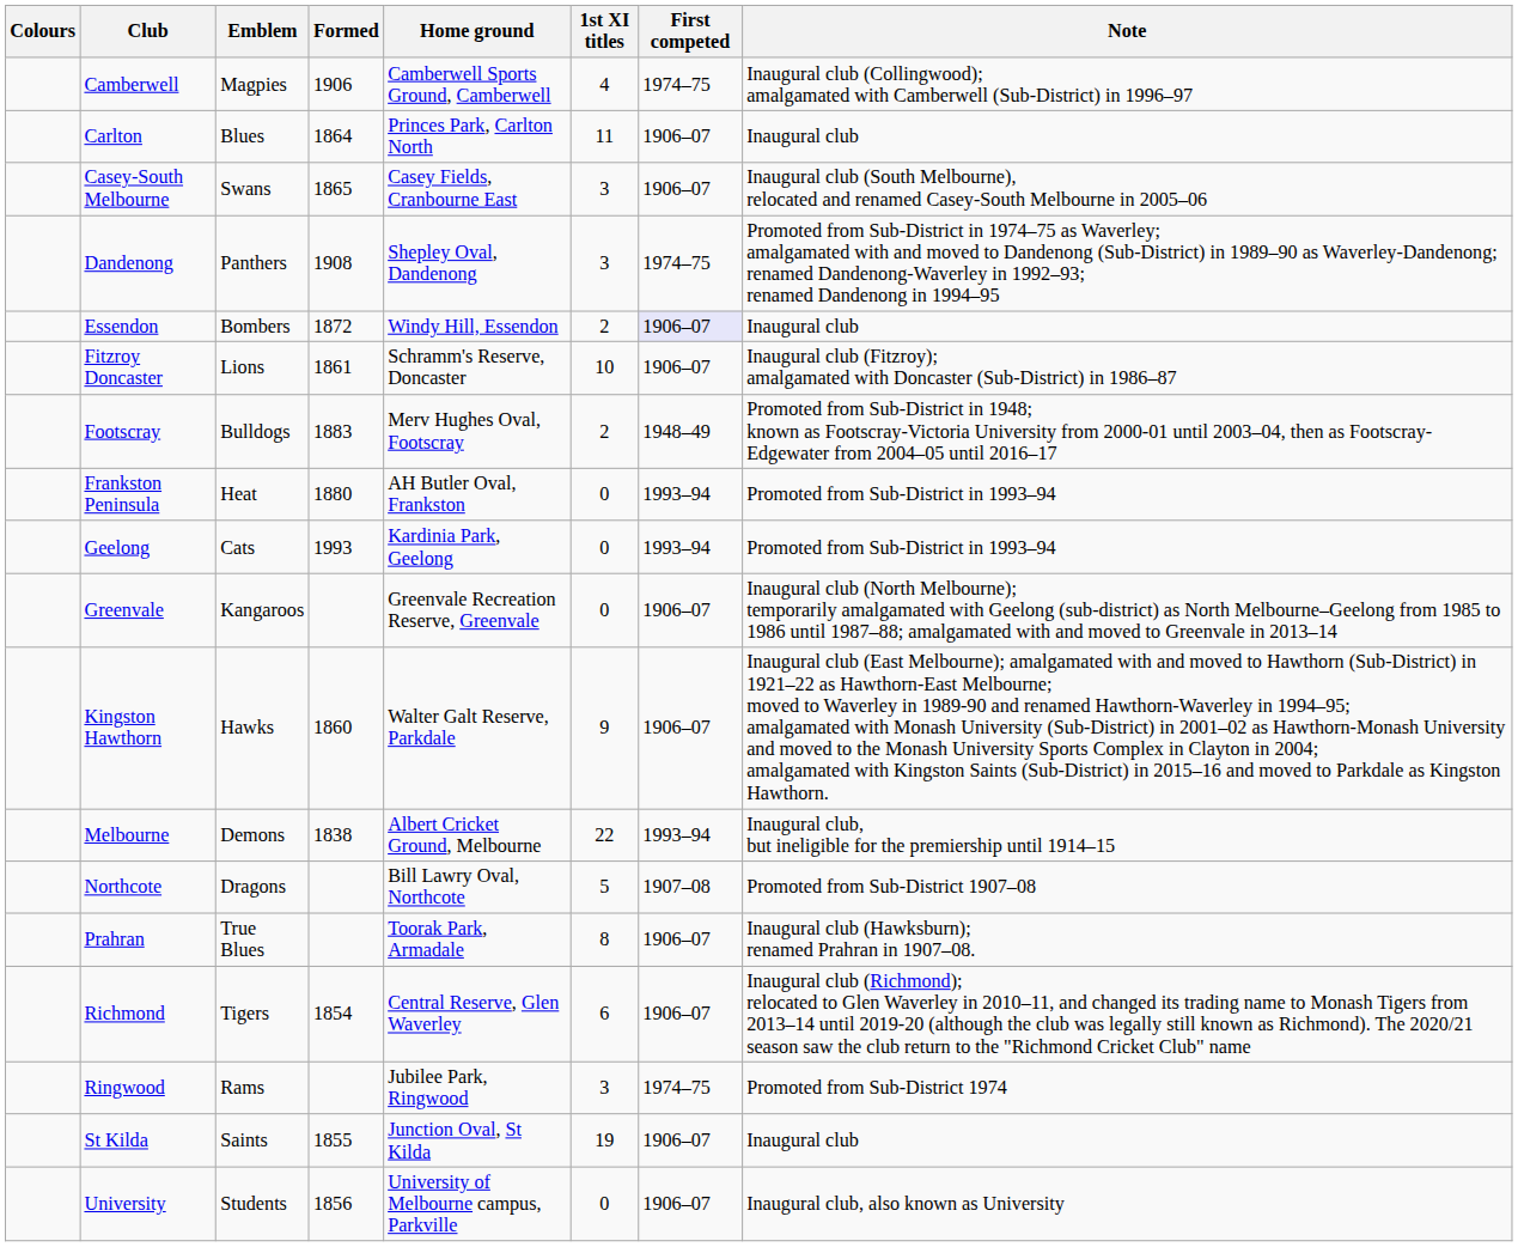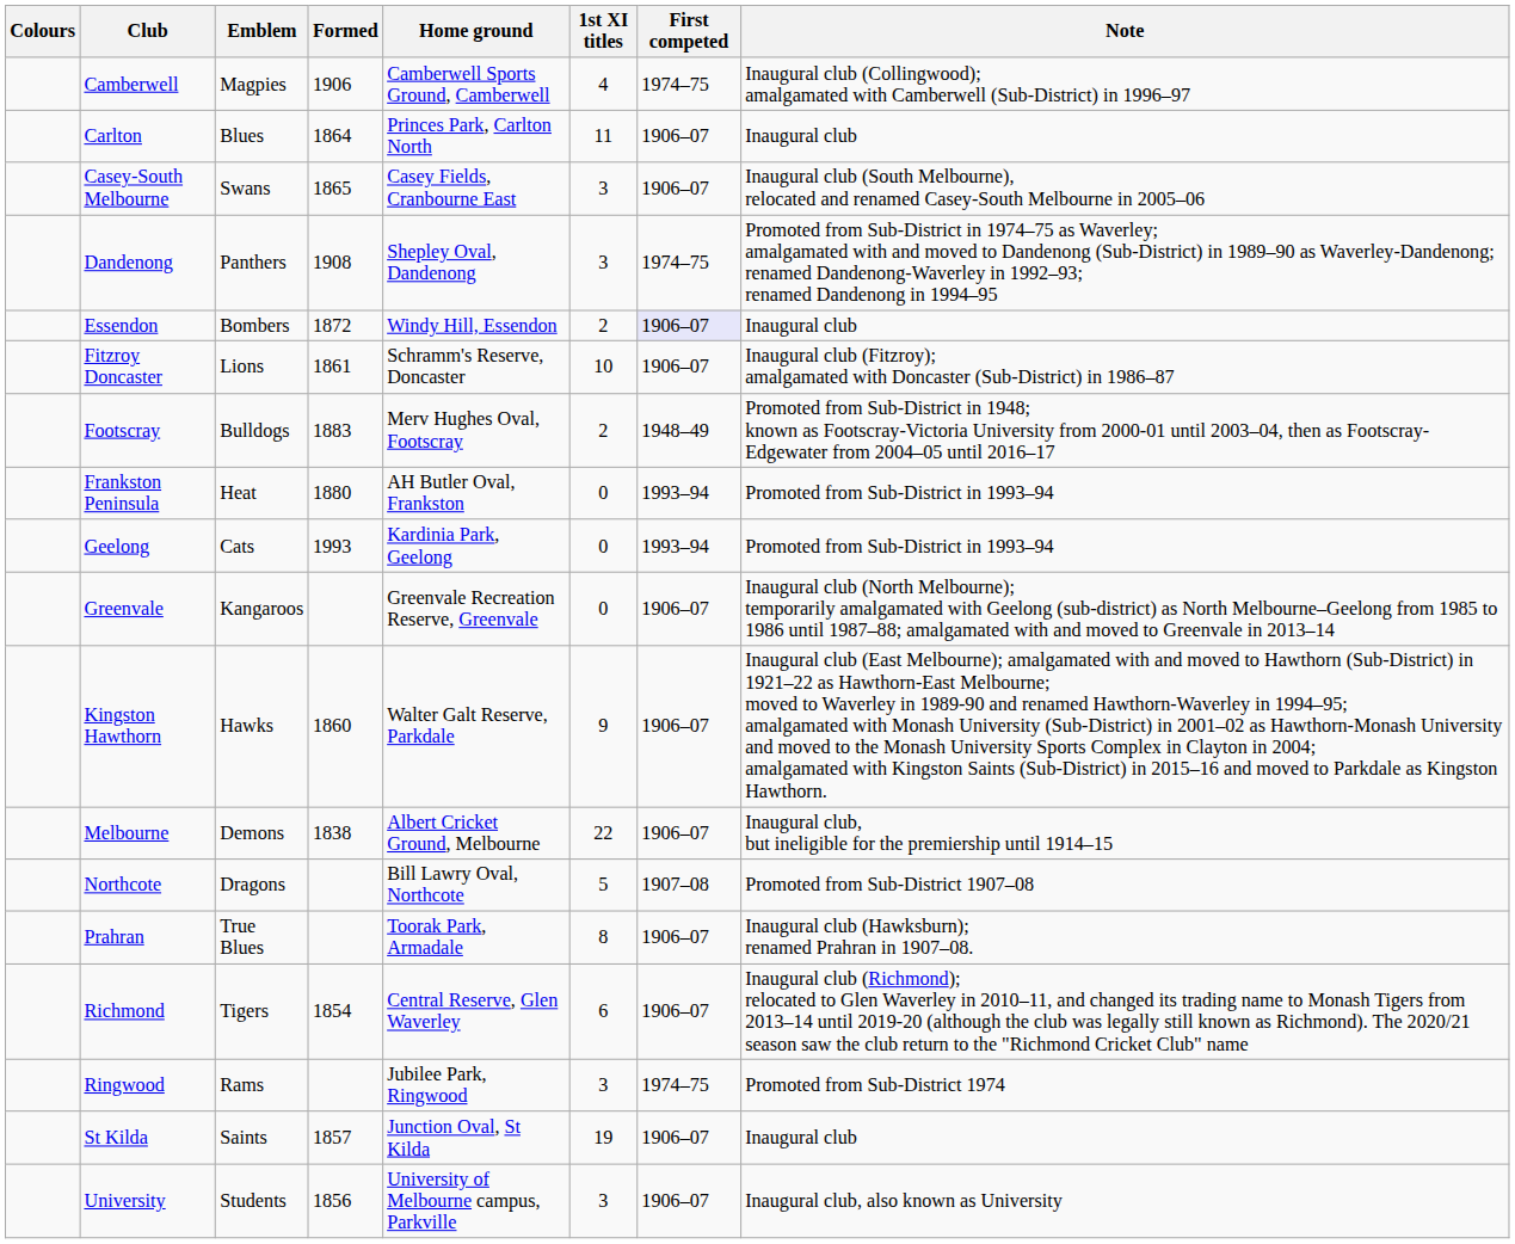Melbourne | First competed: 1993–94 -> 1906–07
St Kilda | Formed: 1855 -> 1857
University | 1st XI titles: 0 -> 3
